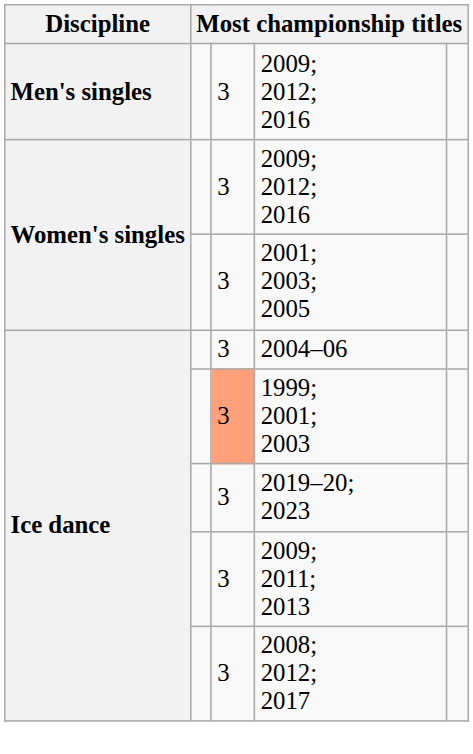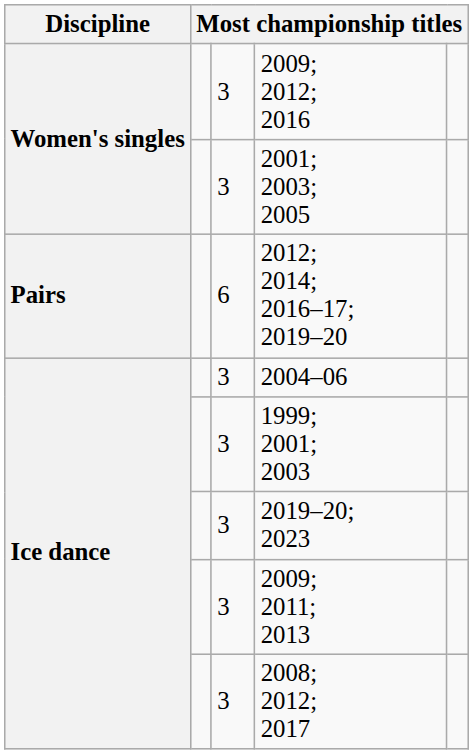- row: Men's singles | 3 | 2009; 2012; 2016
+ row: Pairs | 6 | 2012; 2014; 2016–17; 2019–20
1999; 2001; 2003 | column 3: lightsalmon background -> no background
